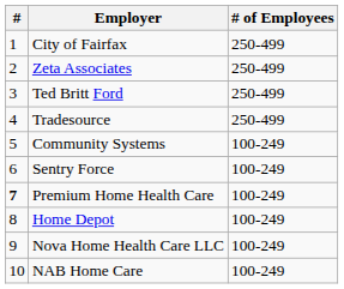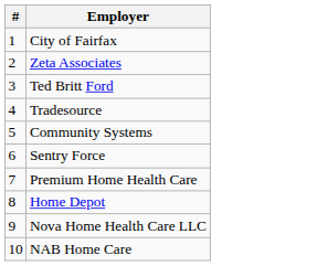- column: # of Employees | 250-499 | 250-499 | 250-499 | 250-499 | 100-249 | 100-249 | 100-249 | 100-249 | 100-249 | 100-249
Premium Home Health Care | #: bold -> normal
